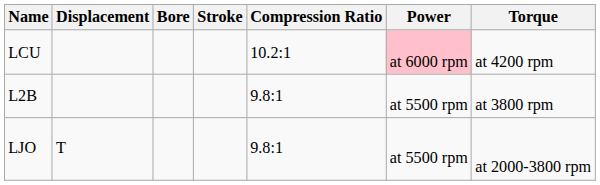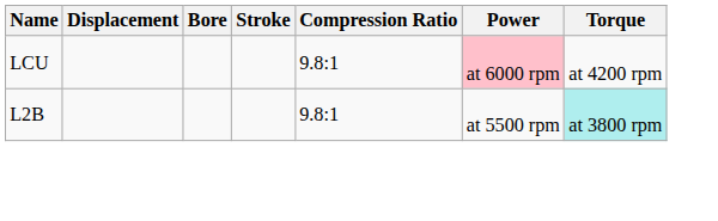LCU | Compression Ratio: 10.2:1 -> 9.8:1
L2B | Torque: no background -> paleturquoise background
- row: LJO | T | 9.8:1 | at 5500 rpm | at 2000-3800 rpm
